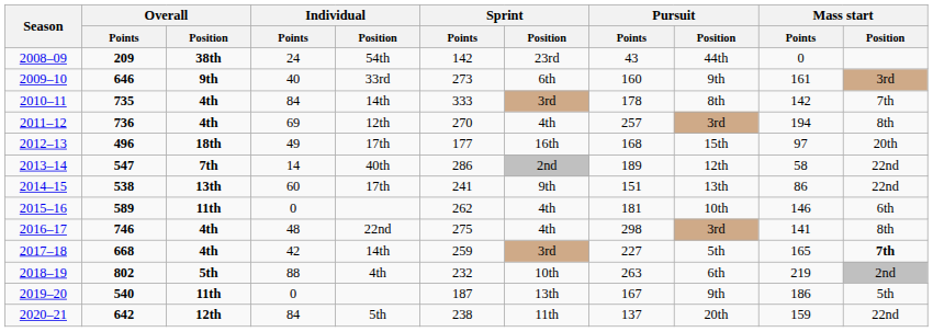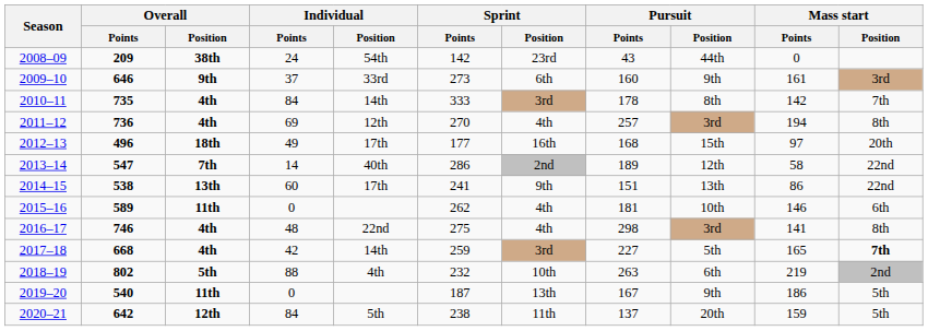2009–10 | Individual / Points: 40 -> 37
2020–21 | Mass start / Position: 22nd -> 5th
